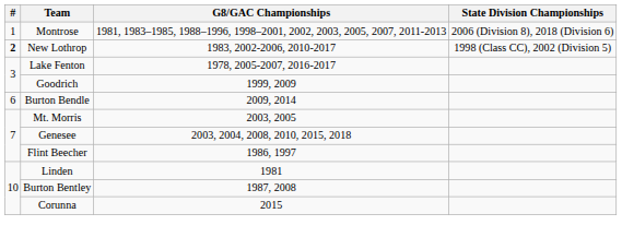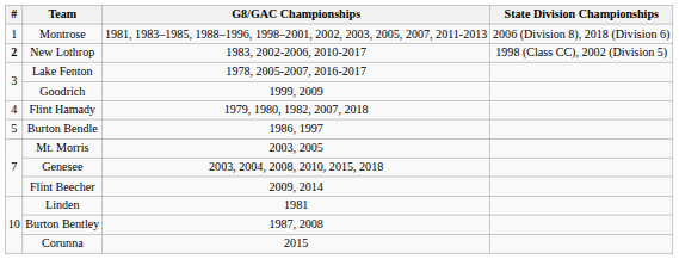+ row: 4 | Flint Hamady | 1979, 1980, 1982, 2007, 2018
Burton Bendle | #: 6 -> 5
Burton Bendle | G8/GAC Championships: 2009, 2014 -> 1986, 1997
Flint Beecher | G8/GAC Championships: 1986, 1997 -> 2009, 2014
